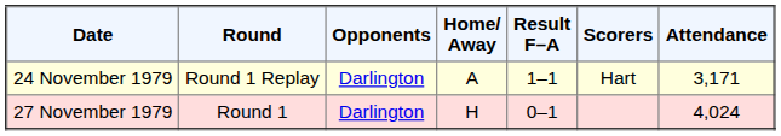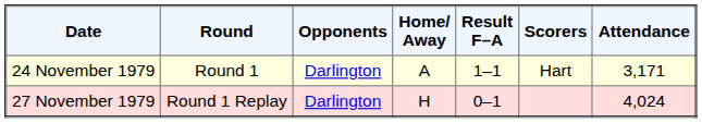24 November 1979 | Round: Round 1 Replay -> Round 1
27 November 1979 | Round: Round 1 -> Round 1 Replay
